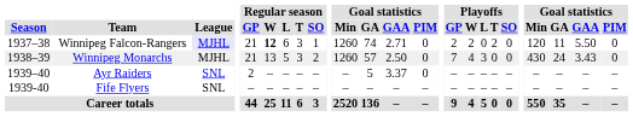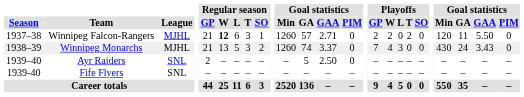Winnipeg Falcon-Rangers | League: lavender background -> no background
Winnipeg Falcon-Rangers | column 12: 74 -> 57
Winnipeg Monarchs | column 12: 57 -> 74
Winnipeg Monarchs | column 13: 2.50 -> 3.37
Ayr Raiders | column 13: 3.37 -> 2.50
